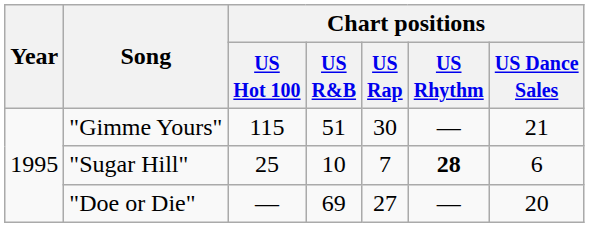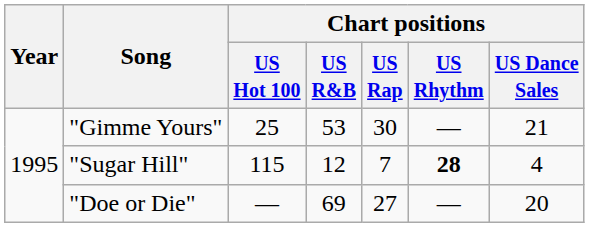"Gimme Yours" | Chart positions / US Hot 100: 115 -> 25
"Gimme Yours" | Chart positions / US R&B: 51 -> 53
"Sugar Hill" | Chart positions / US Hot 100: 25 -> 115
"Sugar Hill" | Chart positions / US R&B: 10 -> 12
"Sugar Hill" | Chart positions / US Dance Sales: 6 -> 4
